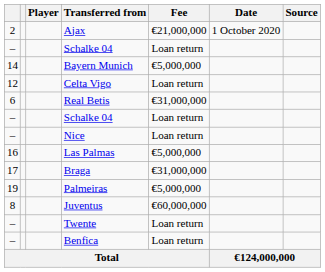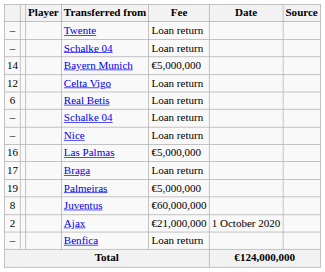rows swapped: Twente <-> Ajax
Real Betis | Fee: €31,000,000 -> Loan return
Braga | Fee: €31,000,000 -> Loan return
